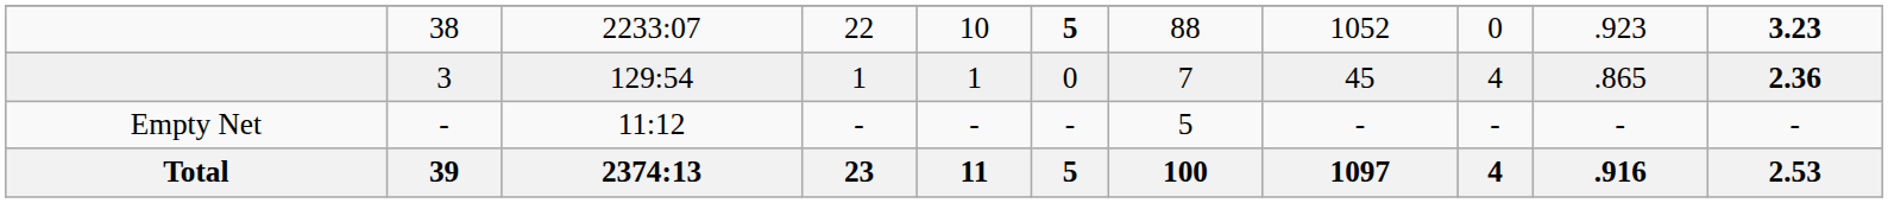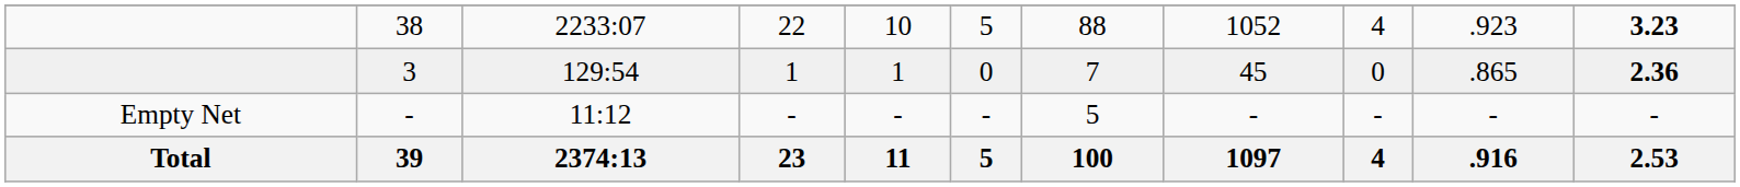38 | column 6: bold -> normal
38 | column 9: 0 -> 4
3 | column 9: 4 -> 0
